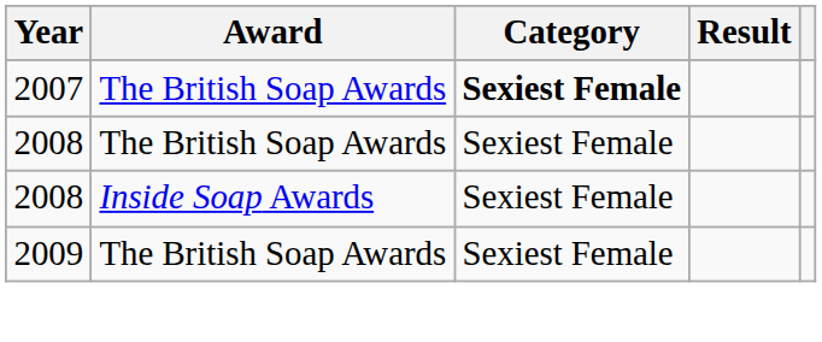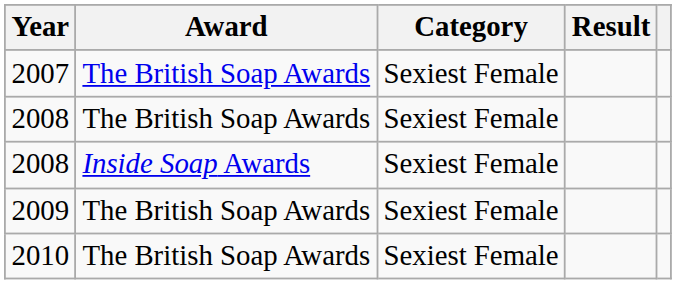2007 | Category: bold -> normal
+ row: 2010 | The British Soap Awards | Sexiest Female
